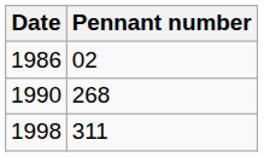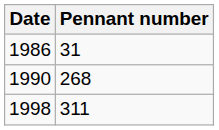1986 | Pennant number: 02 -> 31
